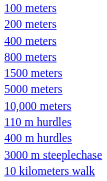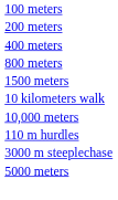rows swapped: 5000 meters <-> 10 kilometers walk
- row: 400 m hurdles
